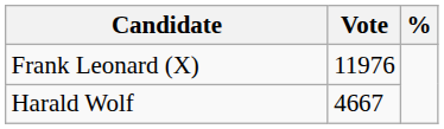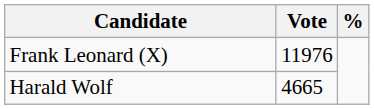Harald Wolf | Vote: 4667 -> 4665
